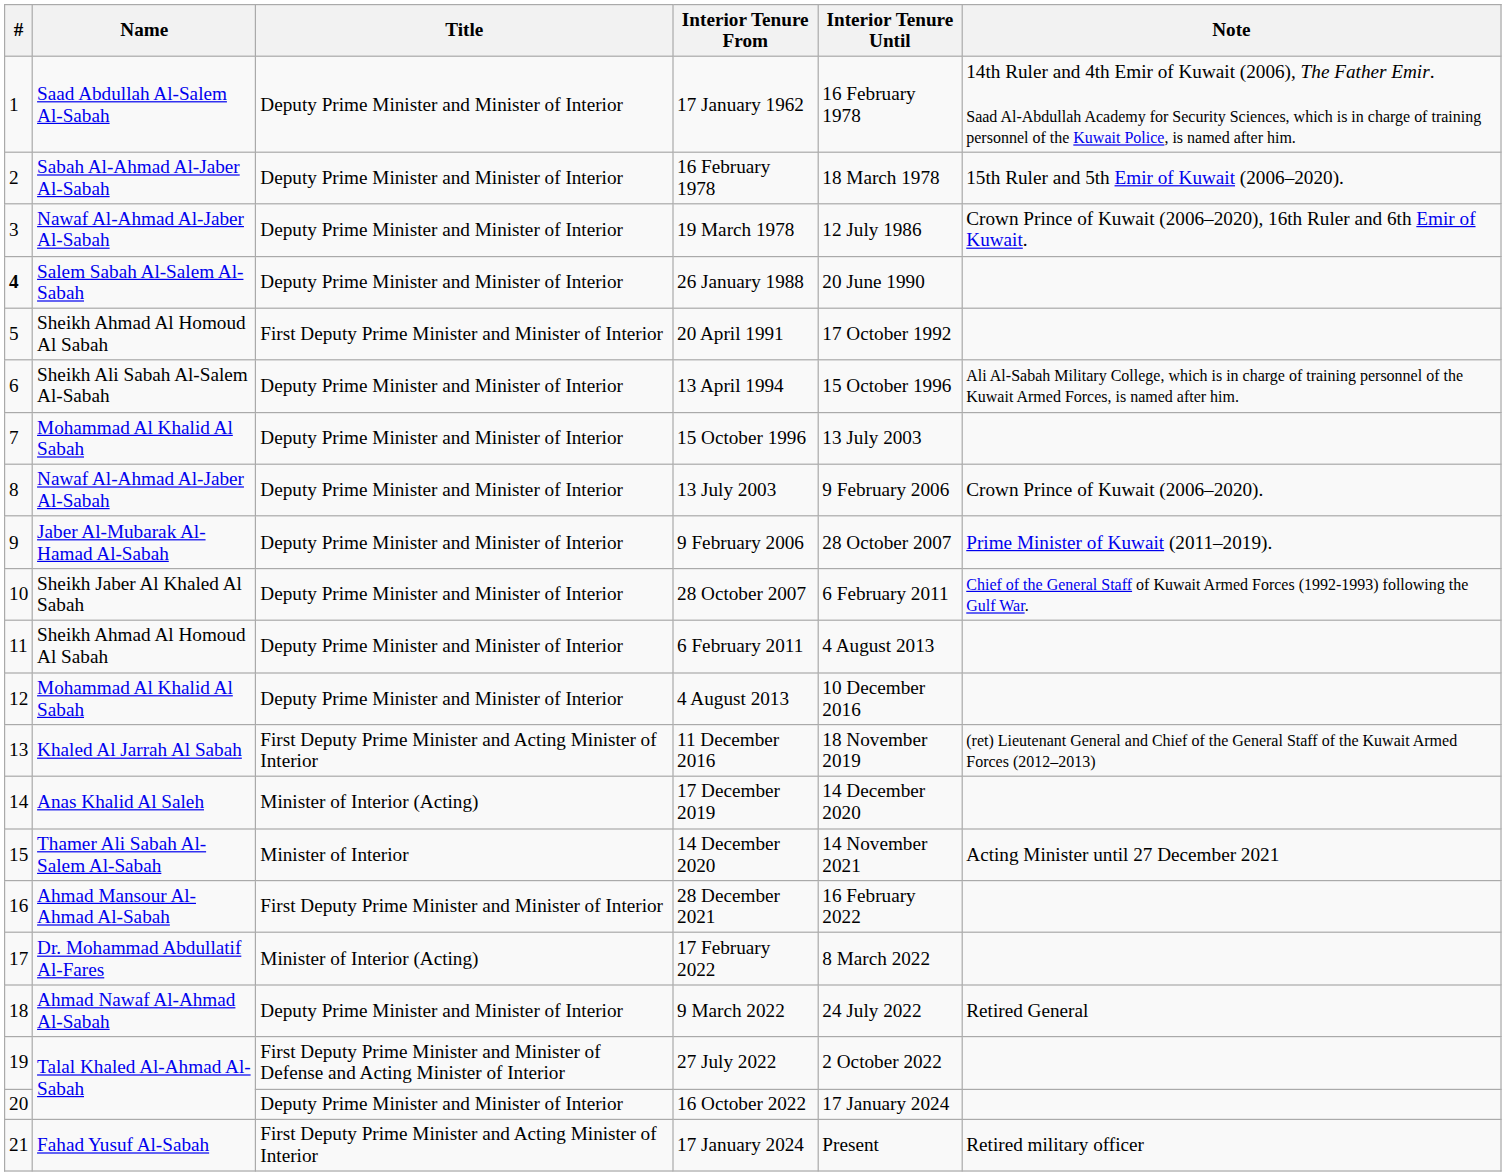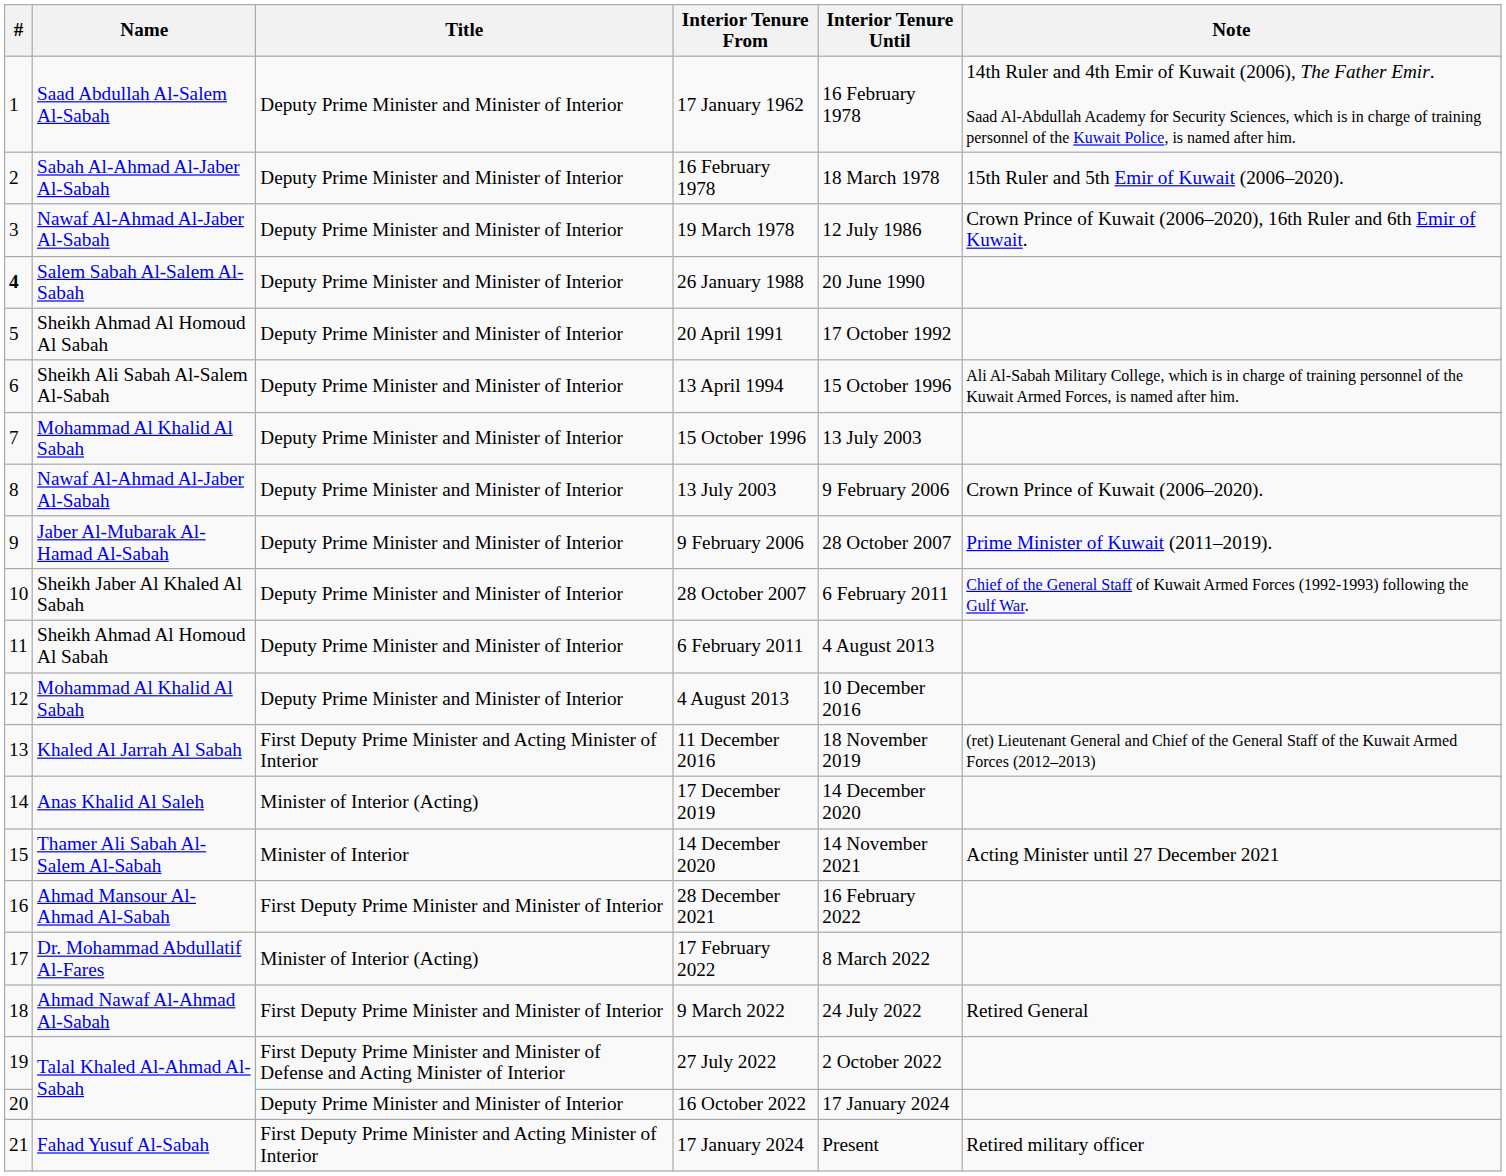20 April 1991 | Title: First Deputy Prime Minister and Minister of Interior -> Deputy Prime Minister and Minister of Interior
9 March 2022 | Title: Deputy Prime Minister and Minister of Interior -> First Deputy Prime Minister and Minister of Interior
